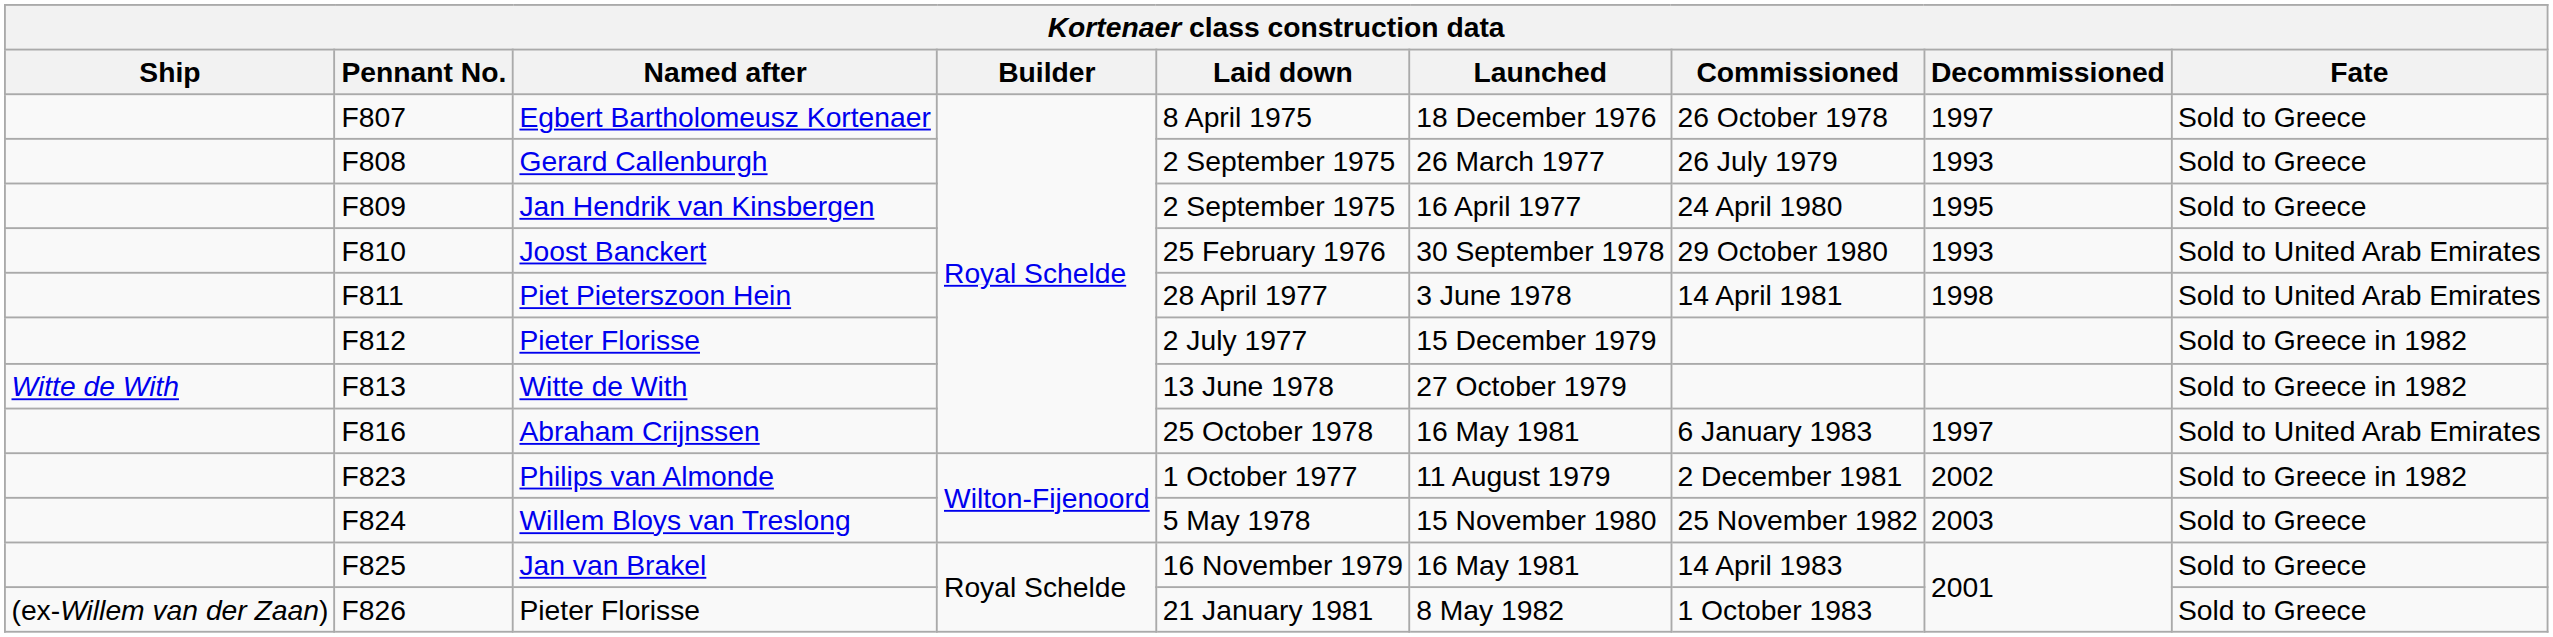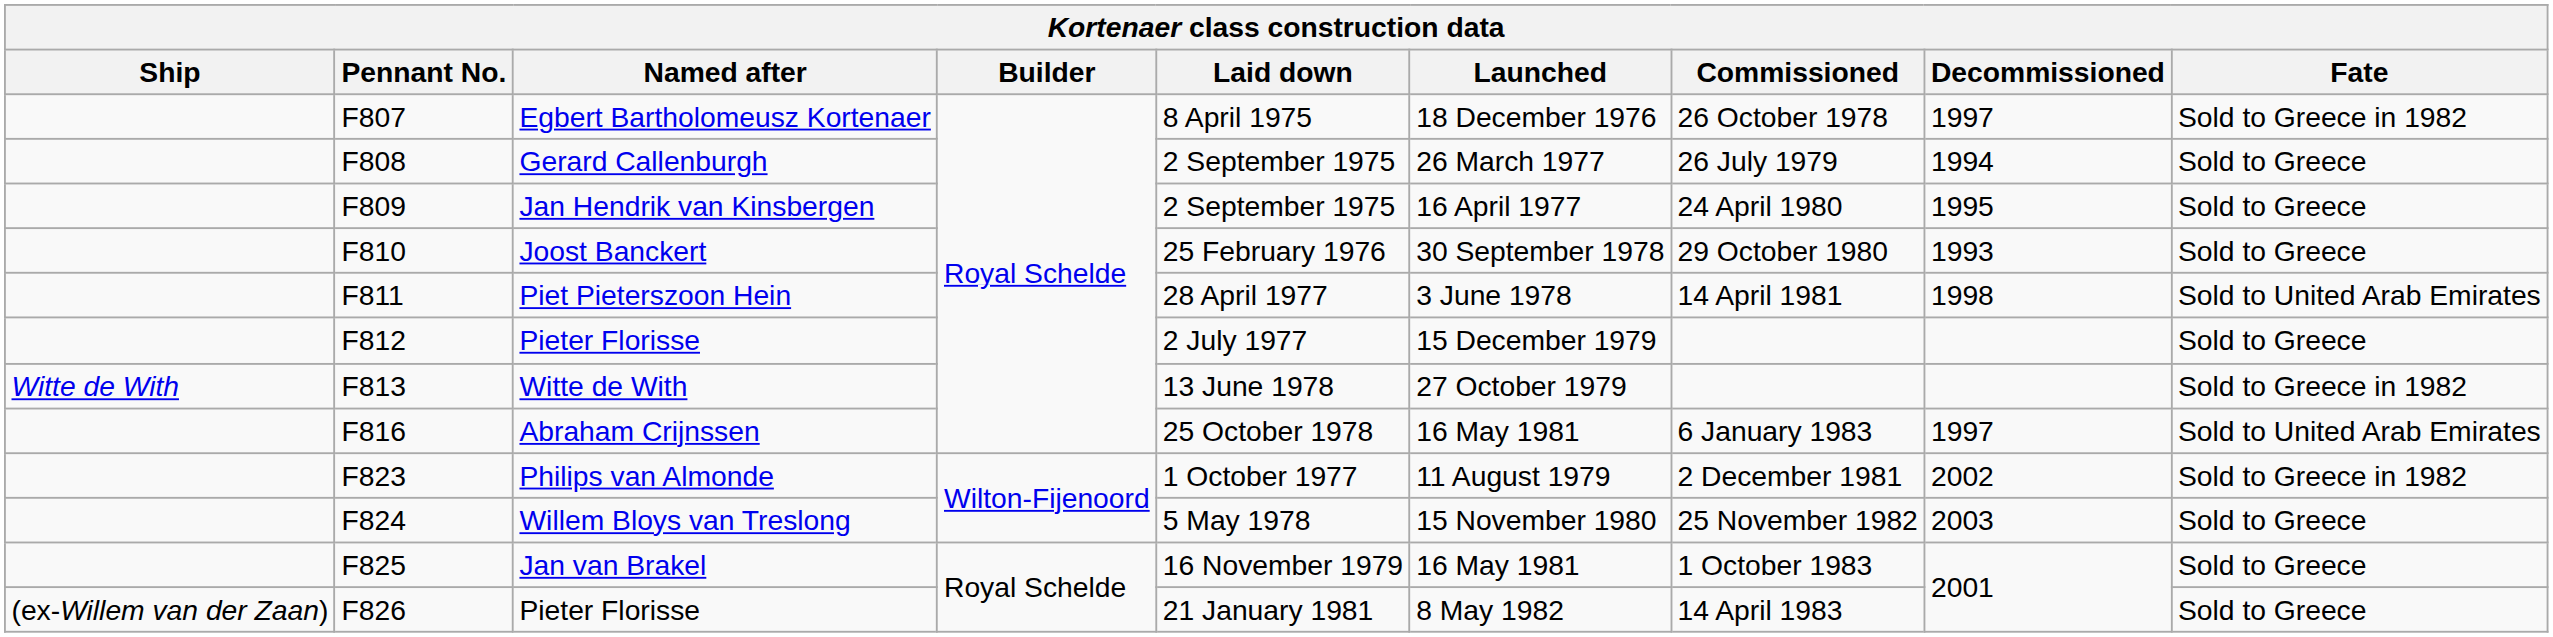Egbert Bartholomeusz Kortenaer | Fate: Sold to Greece -> Sold to Greece in 1982
Gerard Callenburgh | Decommissioned: 1993 -> 1994
Joost Banckert | Fate: Sold to United Arab Emirates -> Sold to Greece
F812 / Pieter Florisse | Fate: Sold to Greece in 1982 -> Sold to Greece
Jan van Brakel | Commissioned: 14 April 1983 -> 1 October 1983
F826 / Pieter Florisse | Commissioned: 1 October 1983 -> 14 April 1983
